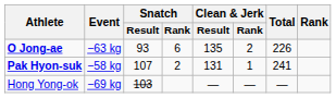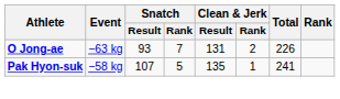O Jong-ae | Snatch / Rank: 6 -> 7
O Jong-ae | Clean & Jerk / Result: 135 -> 131
Pak Hyon-suk | Snatch / Rank: 2 -> 5
Pak Hyon-suk | Clean & Jerk / Result: 131 -> 135
- row: Hong Yong-ok | −69 kg | 103 | — | — | —
